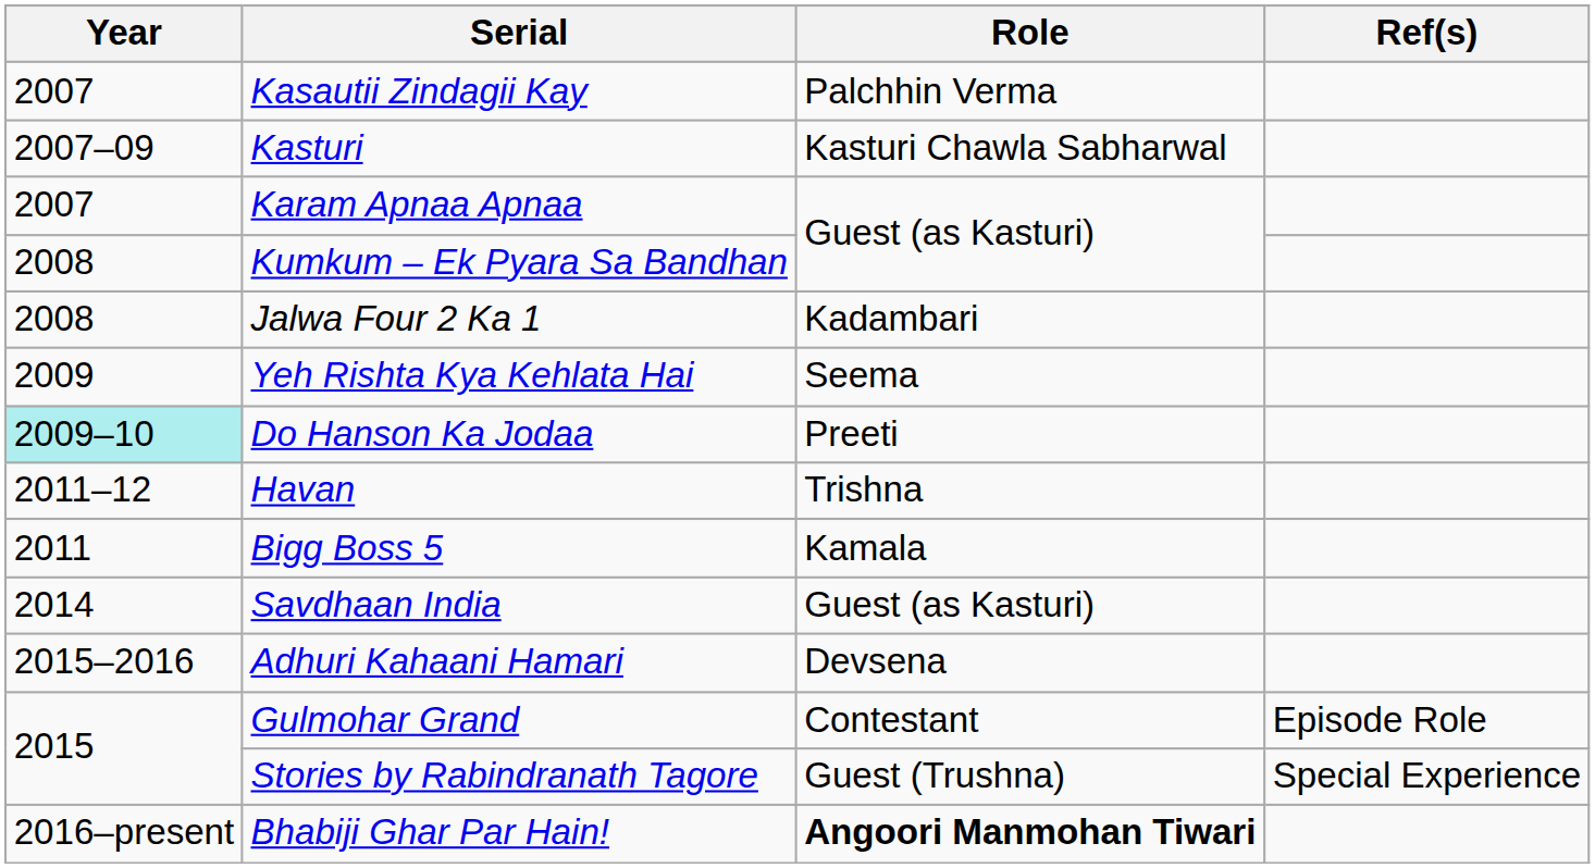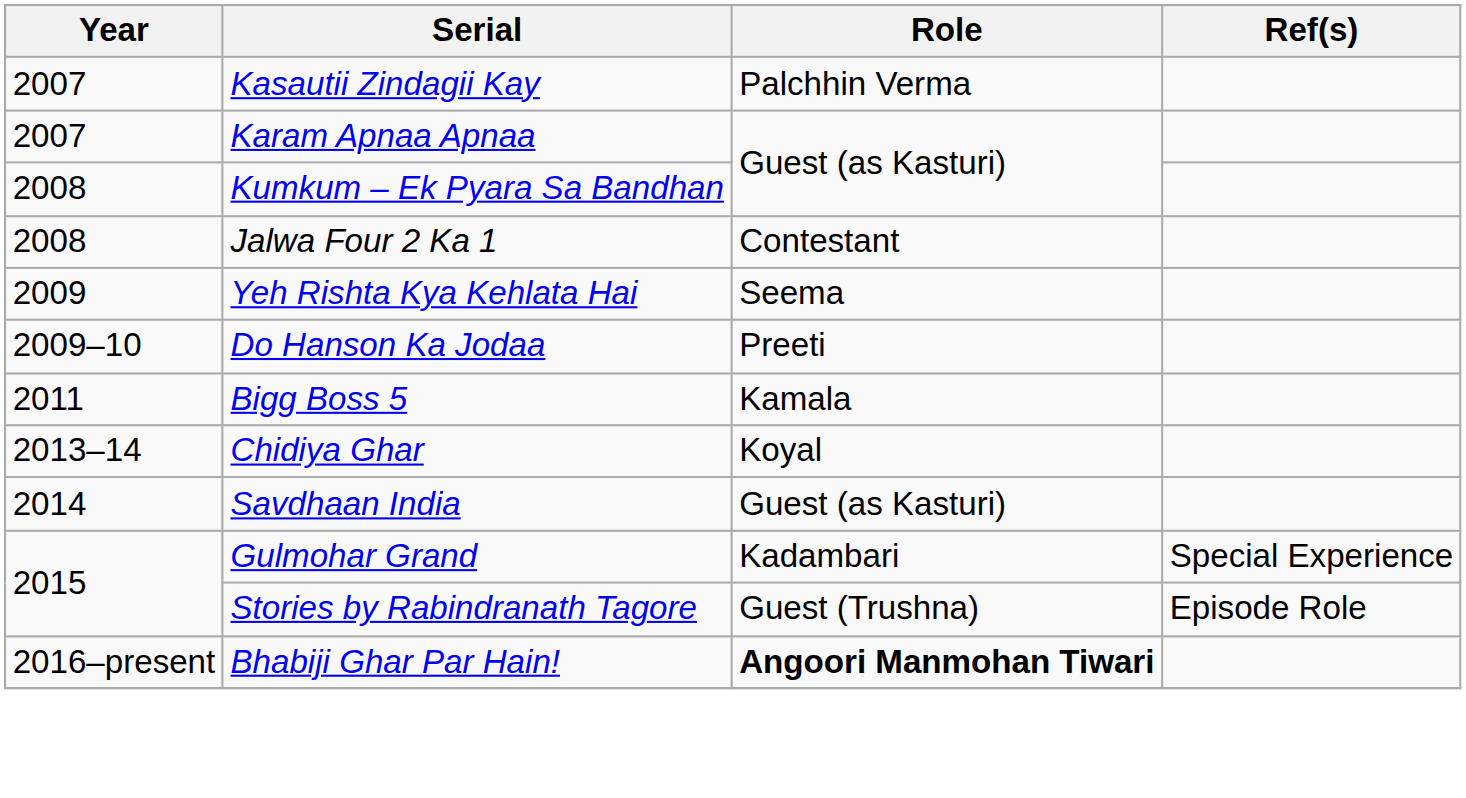- row: 2007–09 | Kasturi | Kasturi Chawla Sabharwal
Jalwa Four 2 Ka 1 | Role: Kadambari -> Contestant
Do Hanson Ka Jodaa | Year: paleturquoise background -> no background
- row: 2011–12 | Havan | Trishna
+ row: 2013–14 | Chidiya Ghar | Koyal
- row: 2015–2016 | Adhuri Kahaani Hamari | Devsena
Gulmohar Grand | Role: Contestant -> Kadambari
Gulmohar Grand | Ref(s): Episode Role -> Special Experience
Stories by Rabindranath Tagore | Ref(s): Special Experience -> Episode Role
